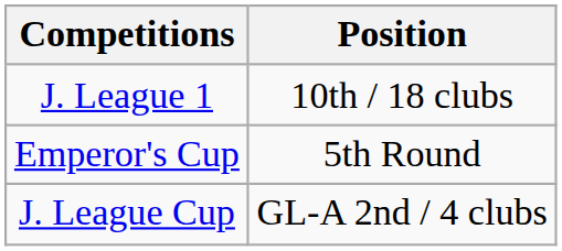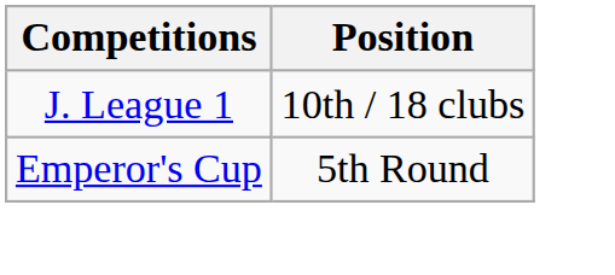- row: J. League Cup | GL-A 2nd / 4 clubs
